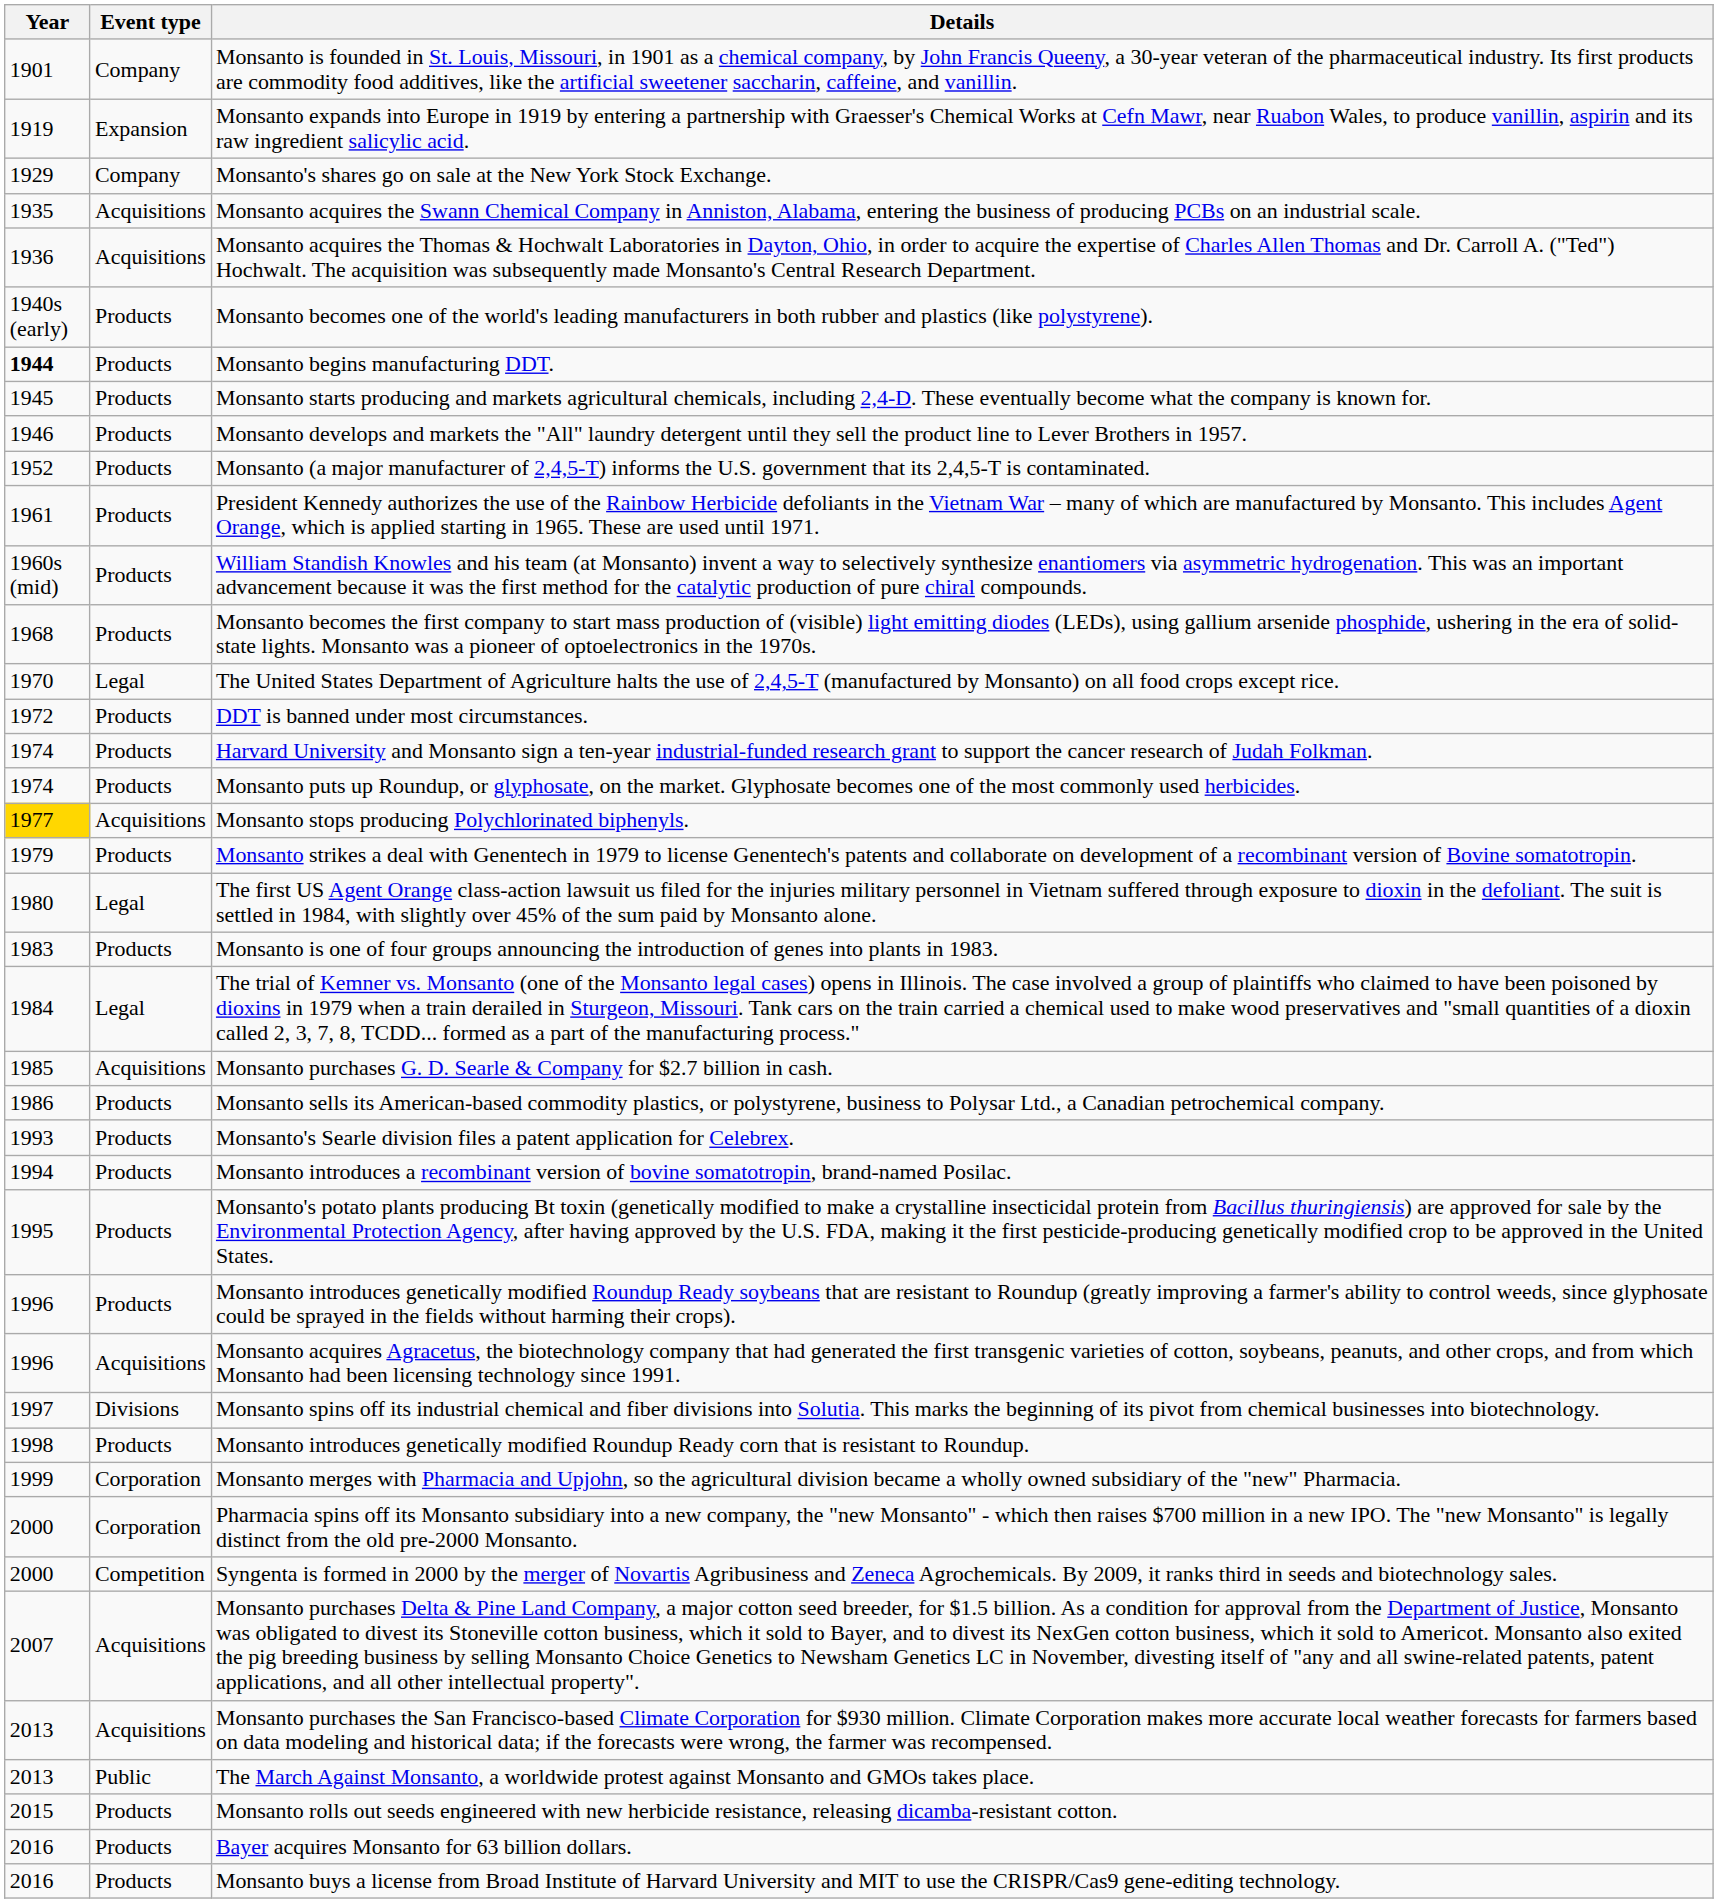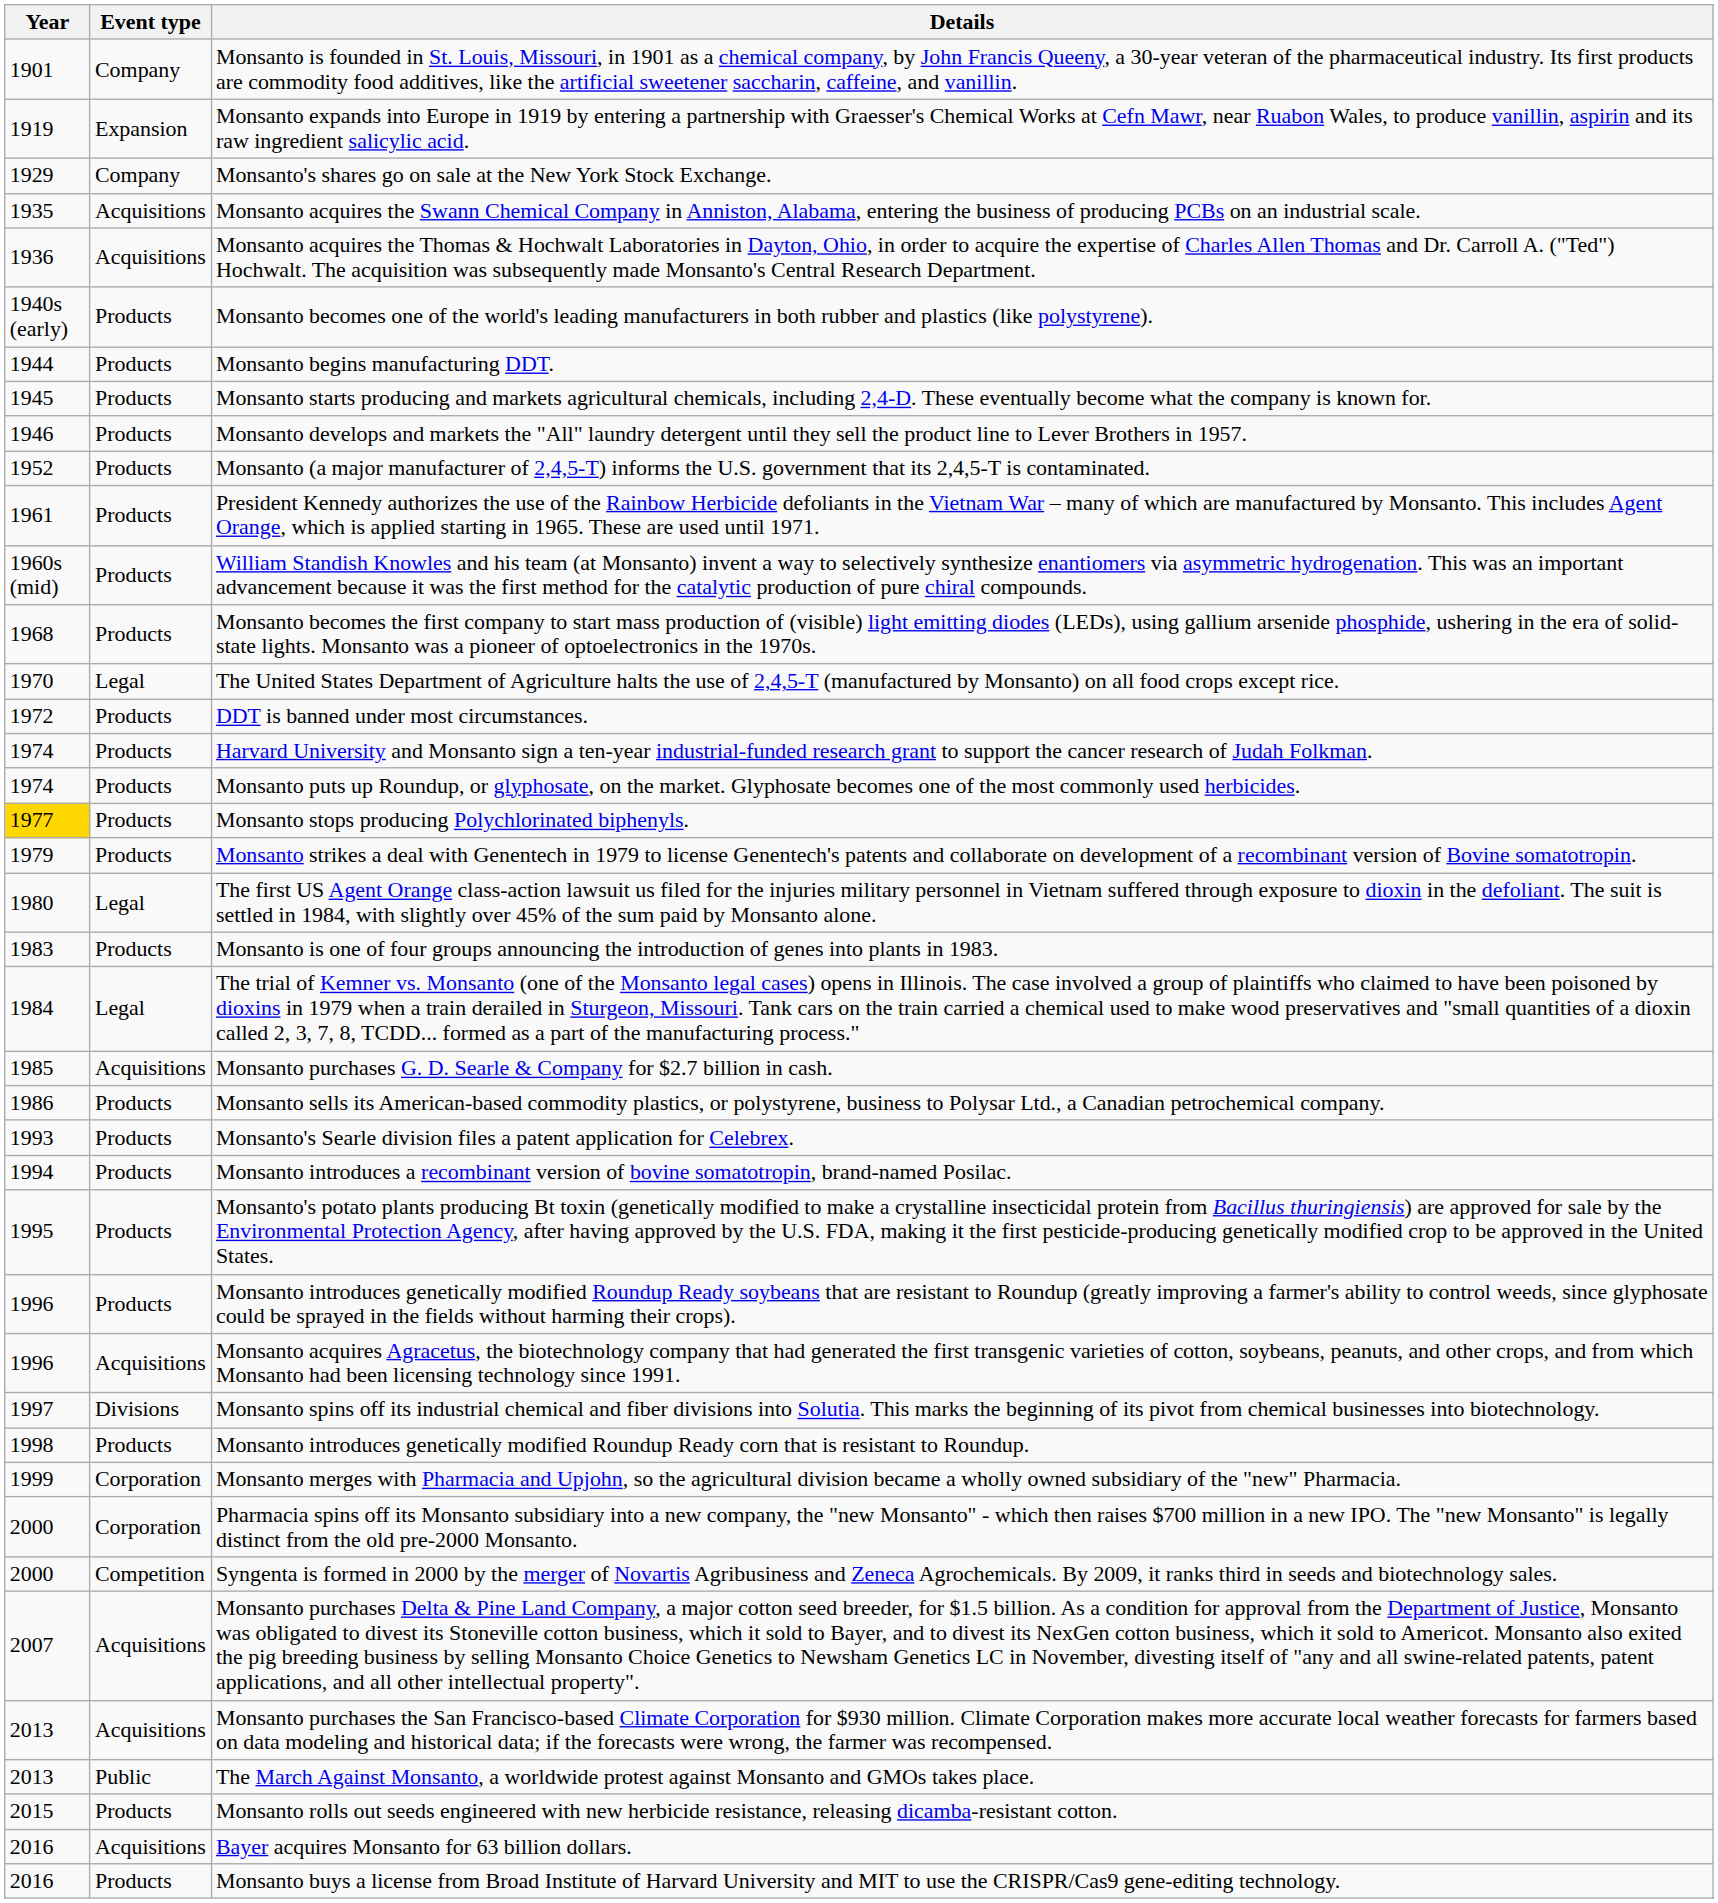Monsanto begins manufacturing DDT. | Year: bold -> normal
Monsanto stops producing Polychlorinated biphenyls. | Event type: Acquisitions -> Products
Bayer acquires Monsanto for 63 billion dollars. | Event type: Products -> Acquisitions
